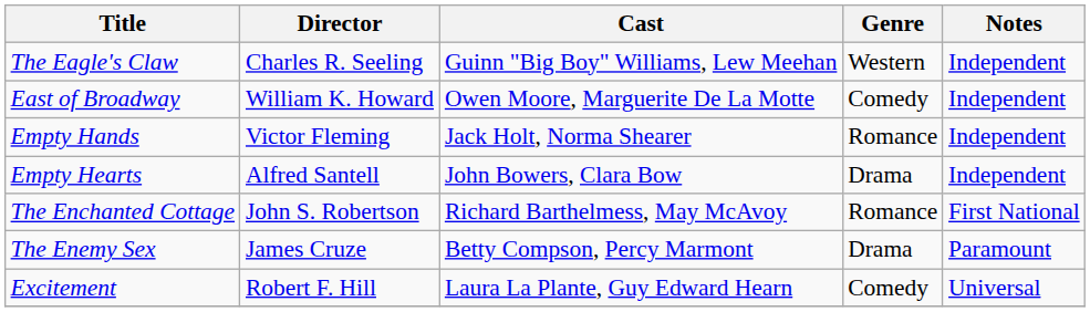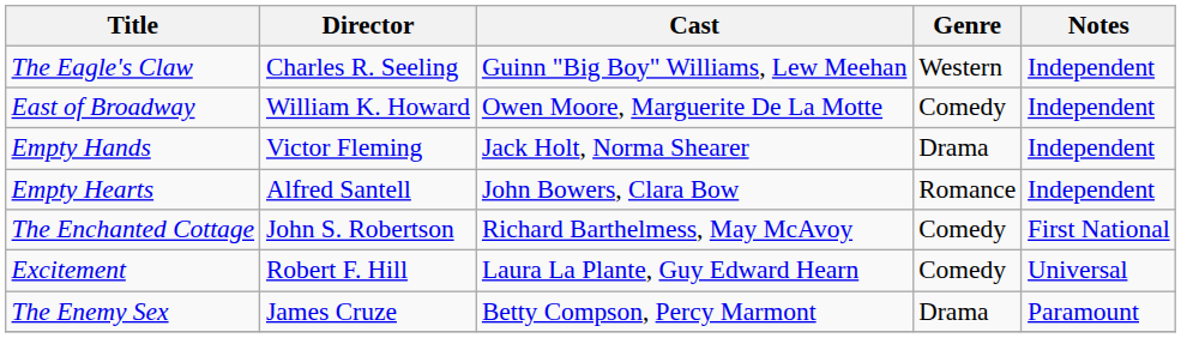Empty Hands | Genre: Romance -> Drama
Empty Hearts | Genre: Drama -> Romance
The Enchanted Cottage | Genre: Romance -> Comedy
rows swapped: The Enemy Sex <-> Excitement
